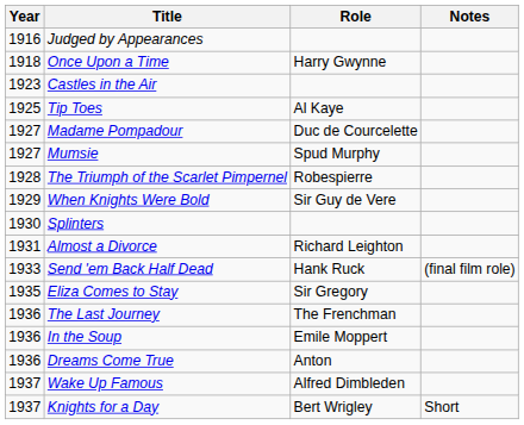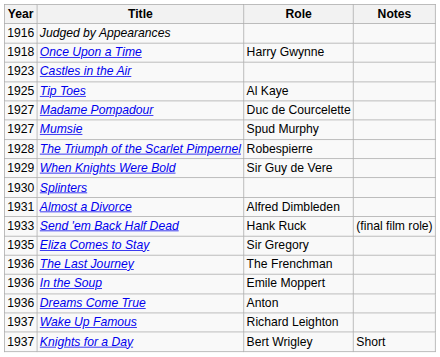Almost a Divorce | Role: Richard Leighton -> Alfred Dimbleden
Wake Up Famous | Role: Alfred Dimbleden -> Richard Leighton
